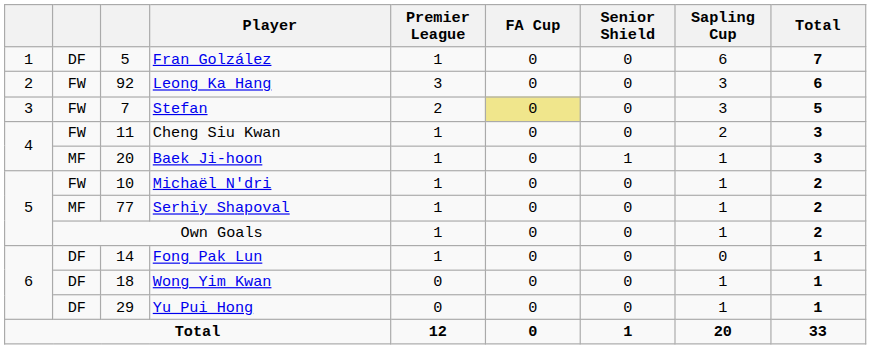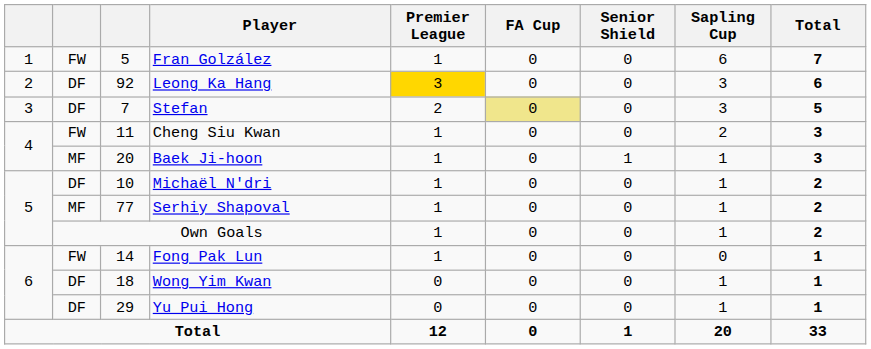Fran Golzález | column 2: DF -> FW
Leong Ka Hang | column 2: FW -> DF
Leong Ka Hang | Premier League: no background -> gold background
Stefan | column 2: FW -> DF
Michaël N'dri | column 2: FW -> DF
Fong Pak Lun | column 2: DF -> FW
